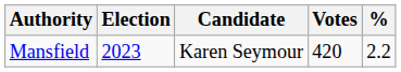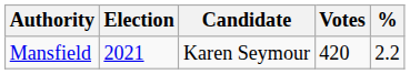Mansfield | Election: 2023 -> 2021
